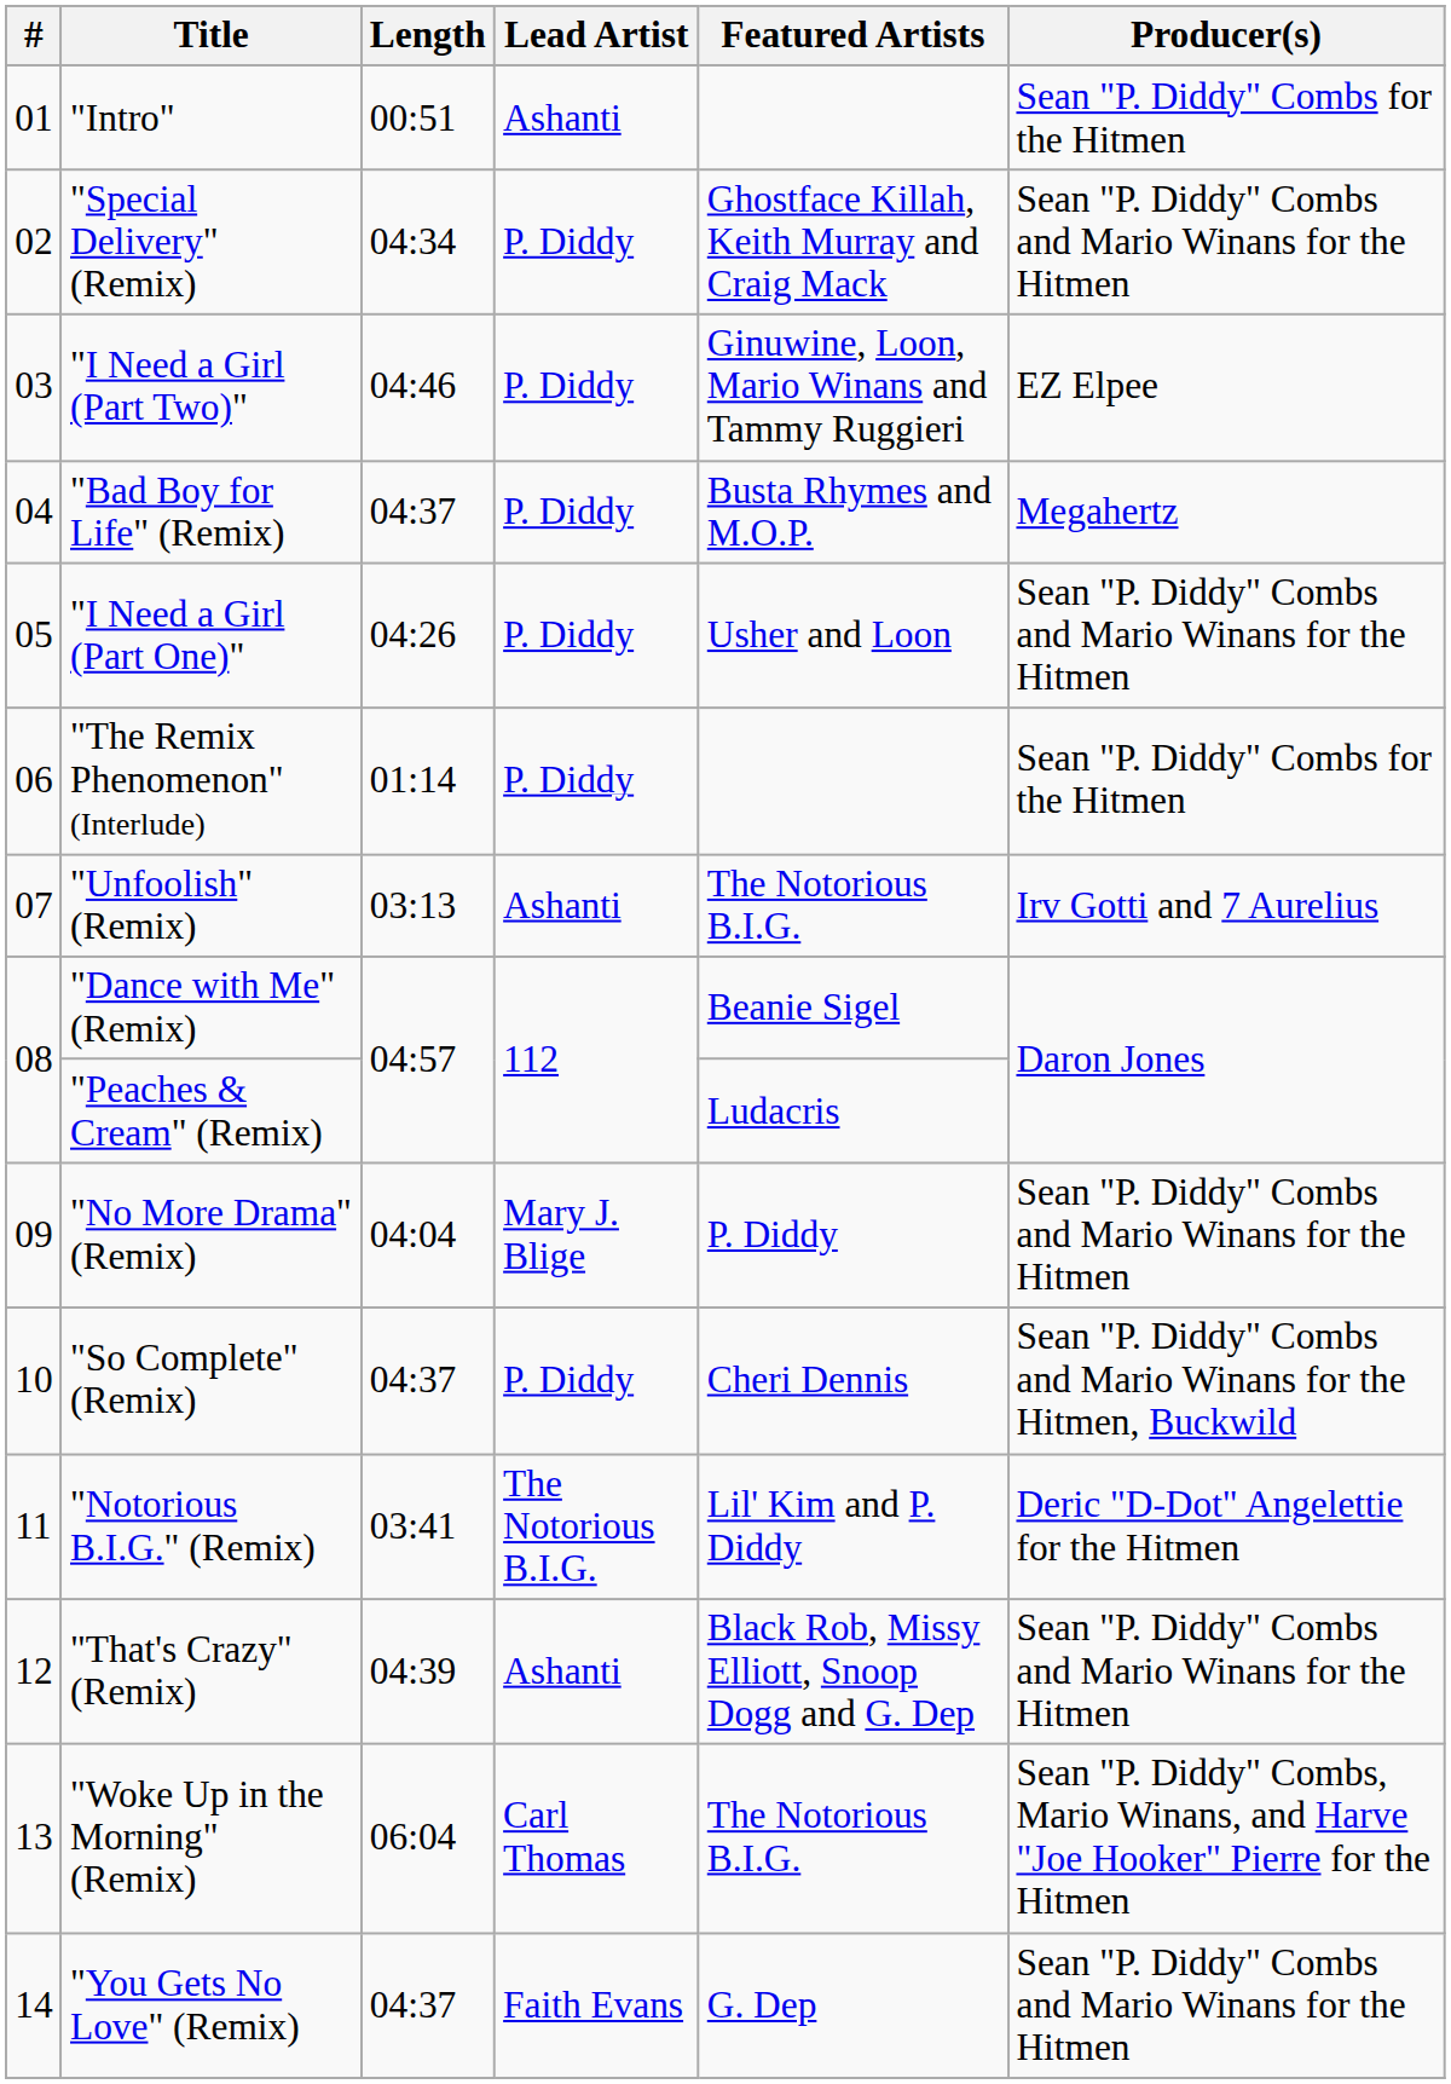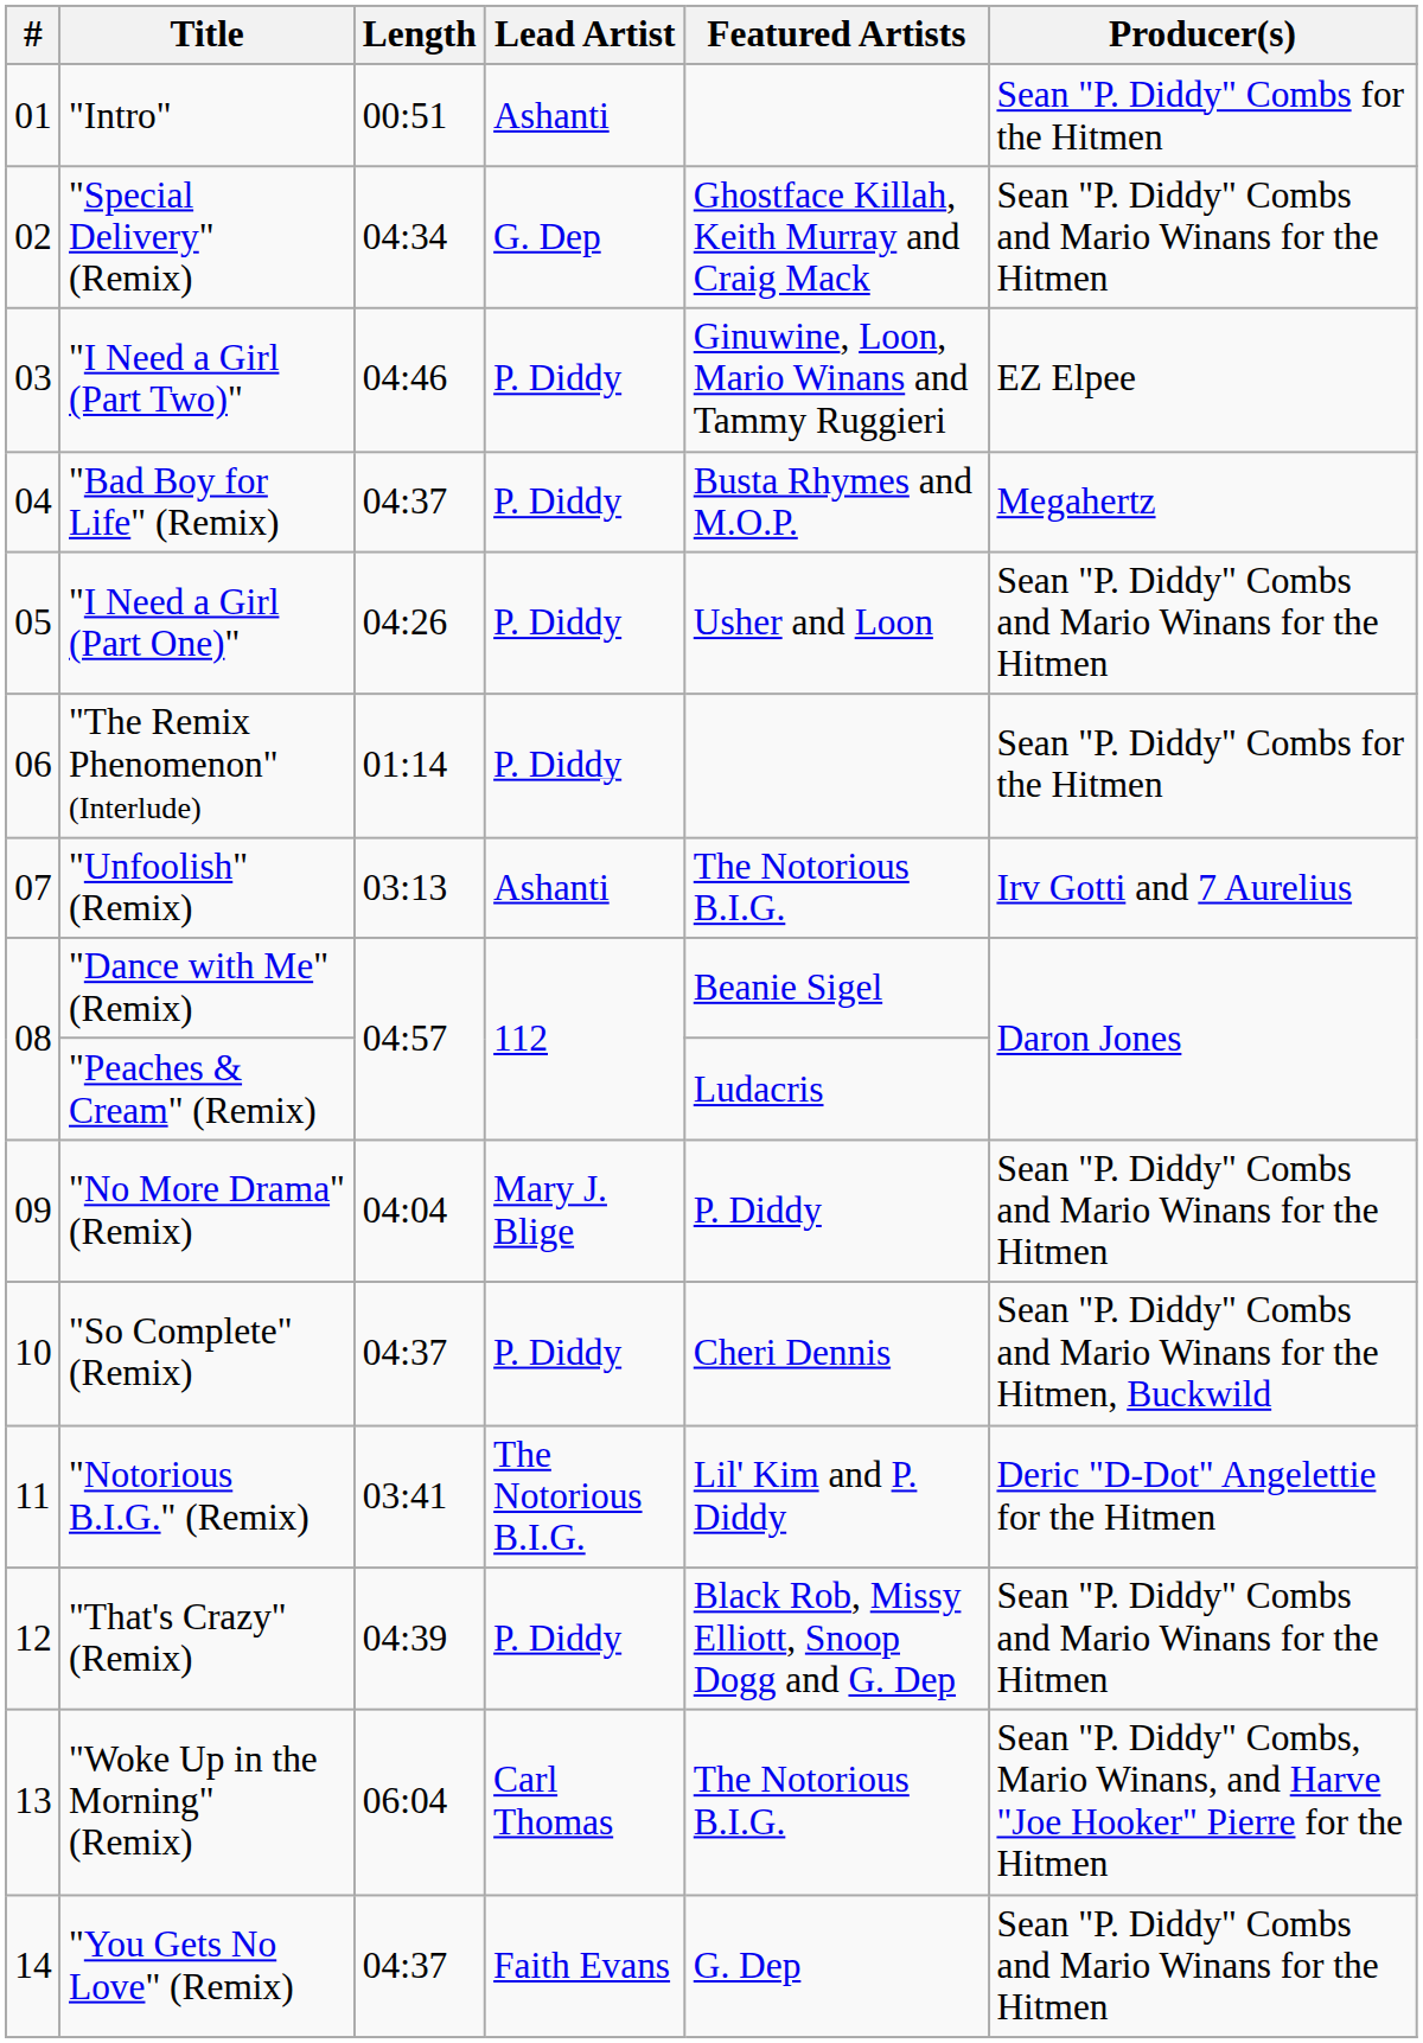"Special Delivery" (Remix) | Lead Artist: P. Diddy -> G. Dep
"That's Crazy" (Remix) | Lead Artist: Ashanti -> P. Diddy
